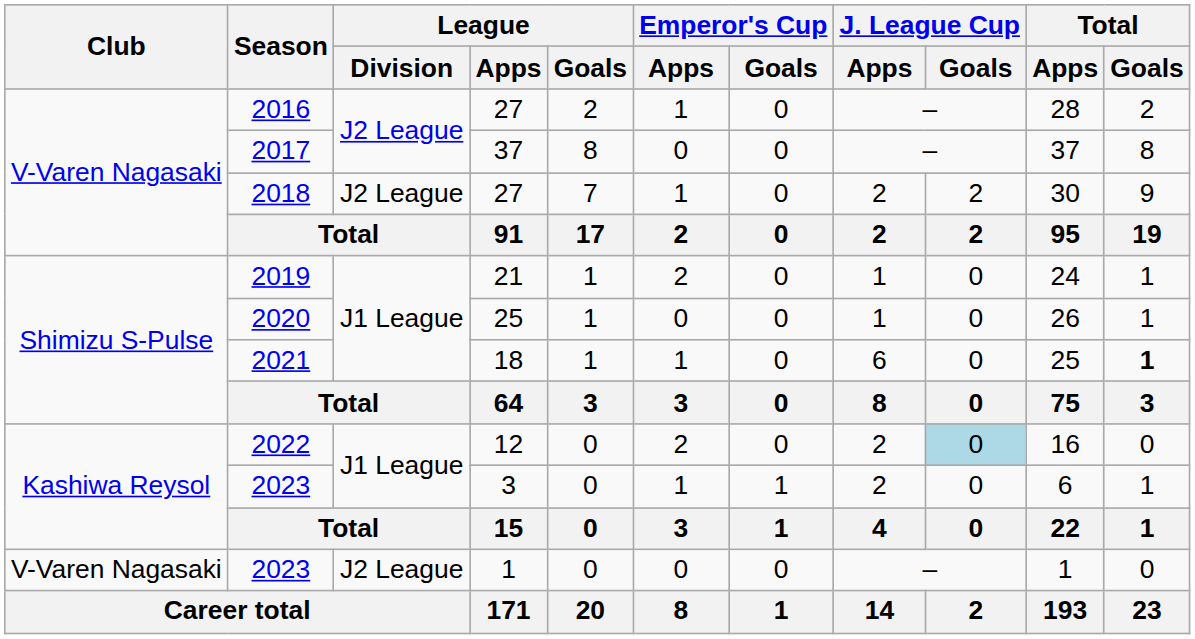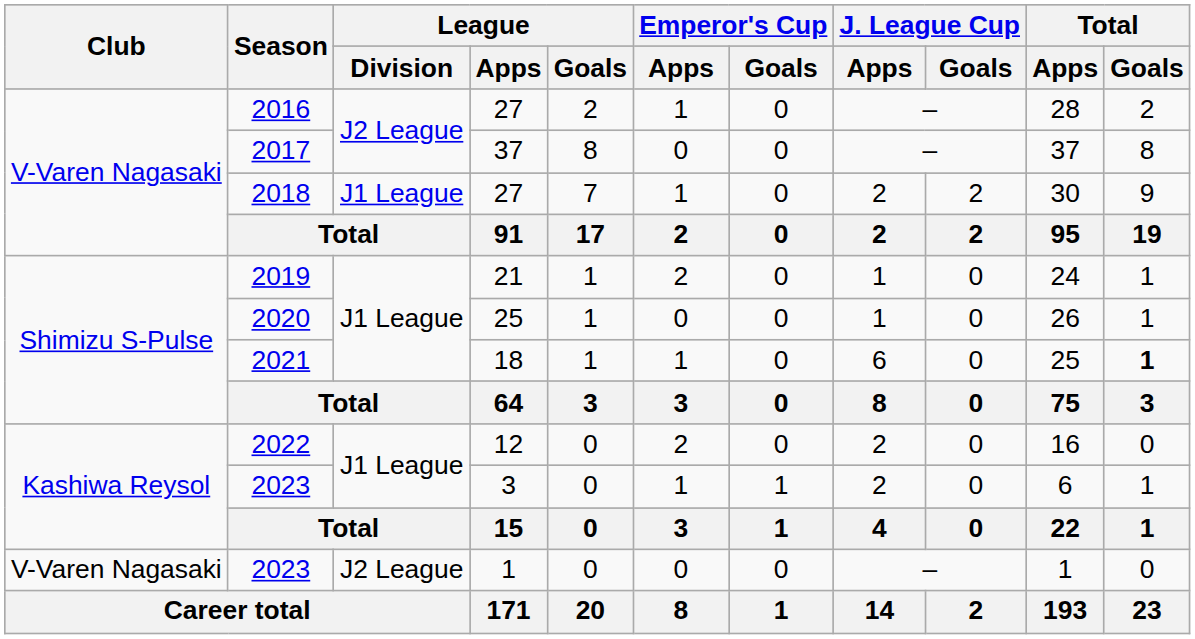2018 | League / Division: J2 League -> J1 League
2022 | J. League Cup / Goals: lightblue background -> no background
